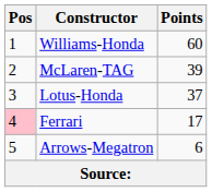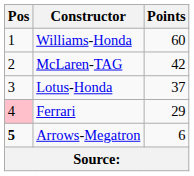McLaren-TAG | Points: 39 -> 42
Ferrari | Points: 17 -> 29
Arrows-Megatron | Pos: normal -> bold
